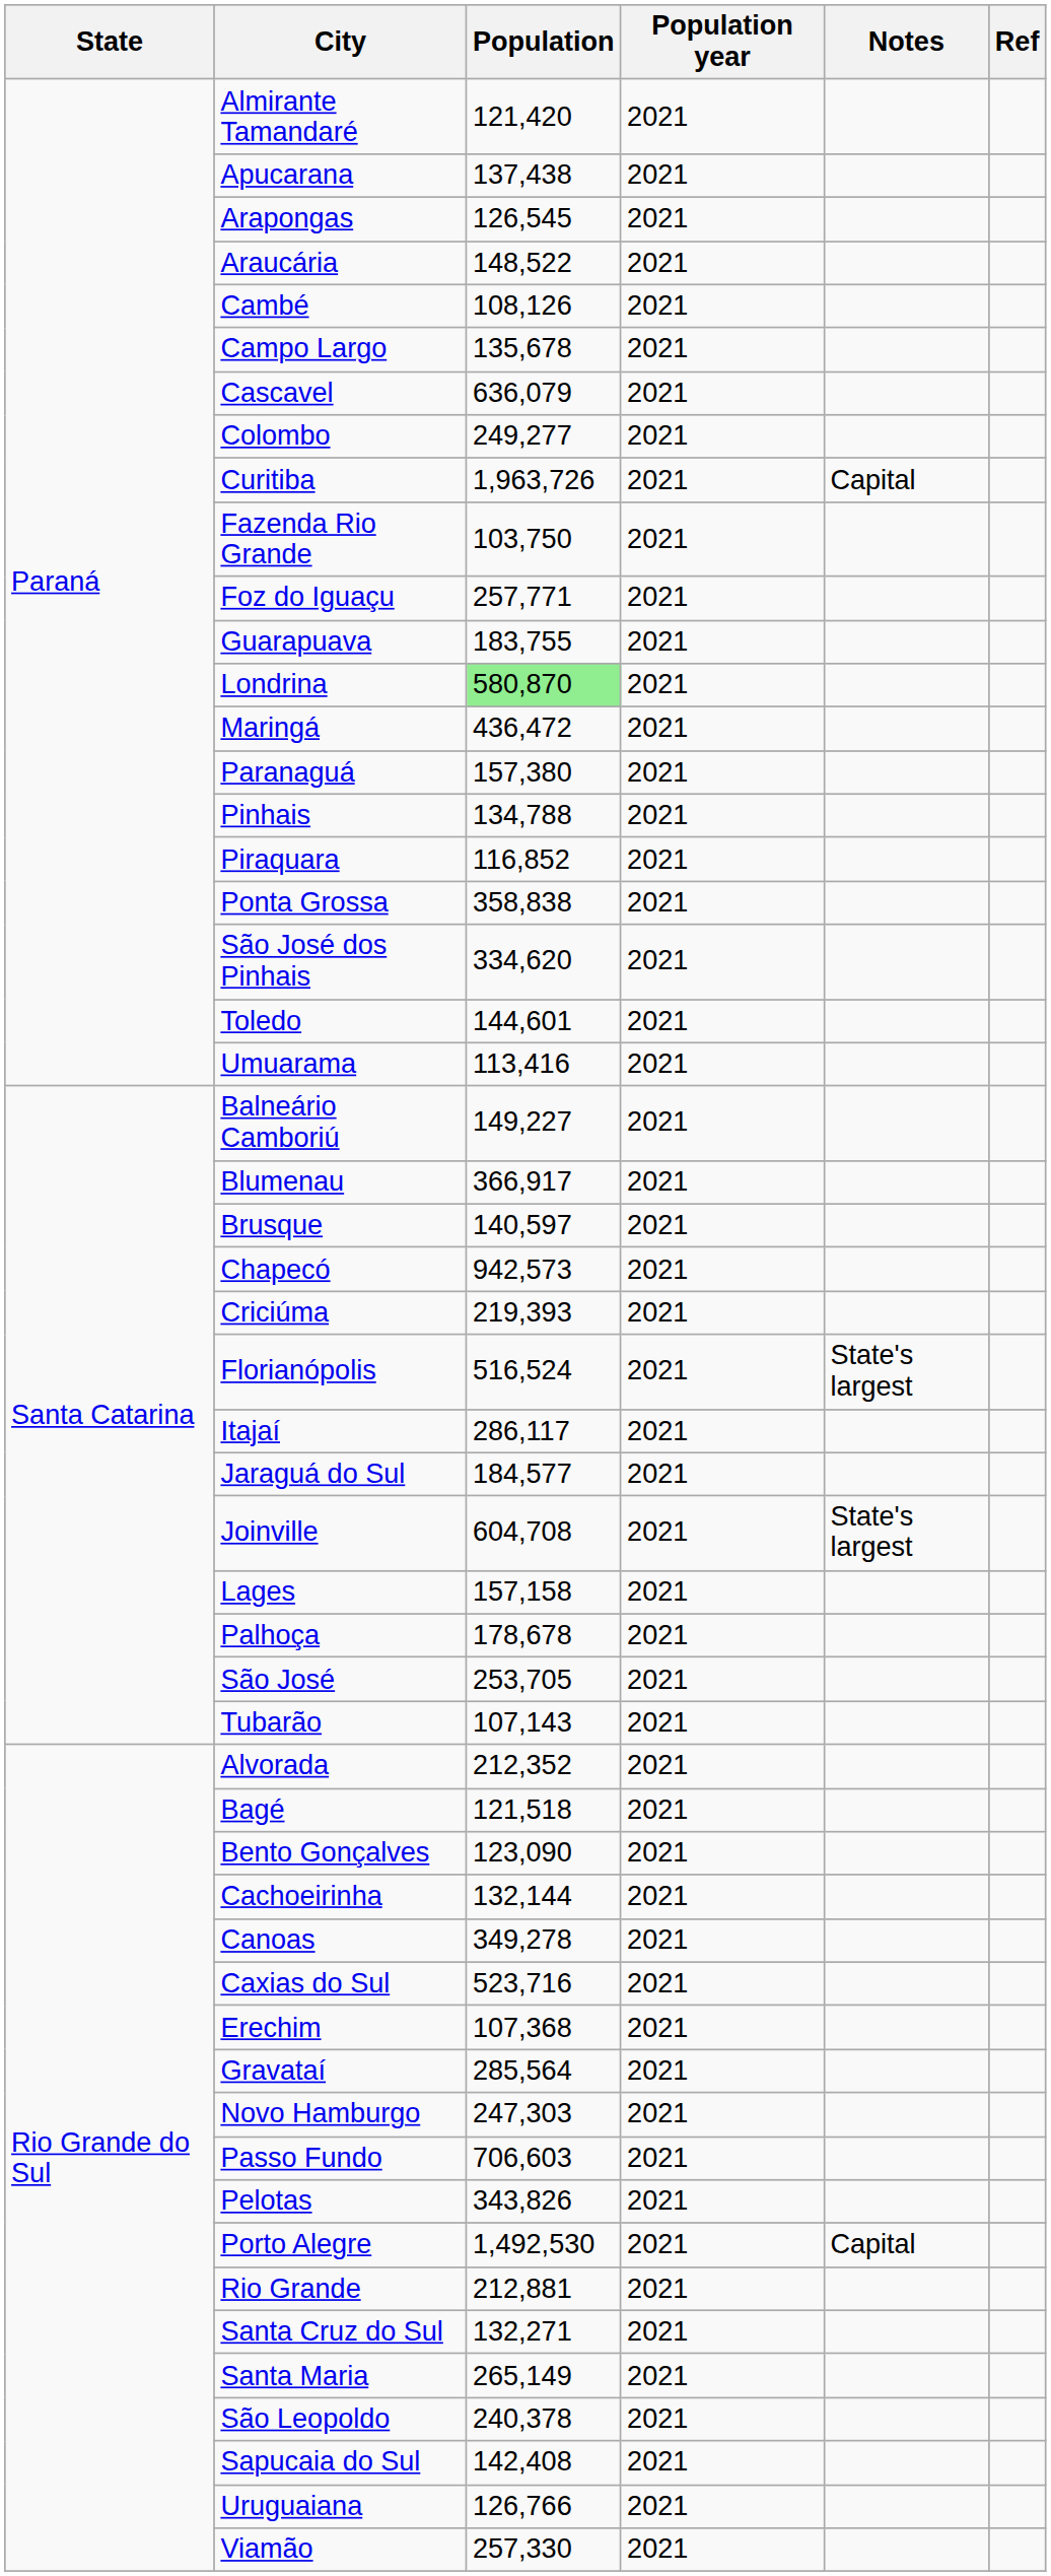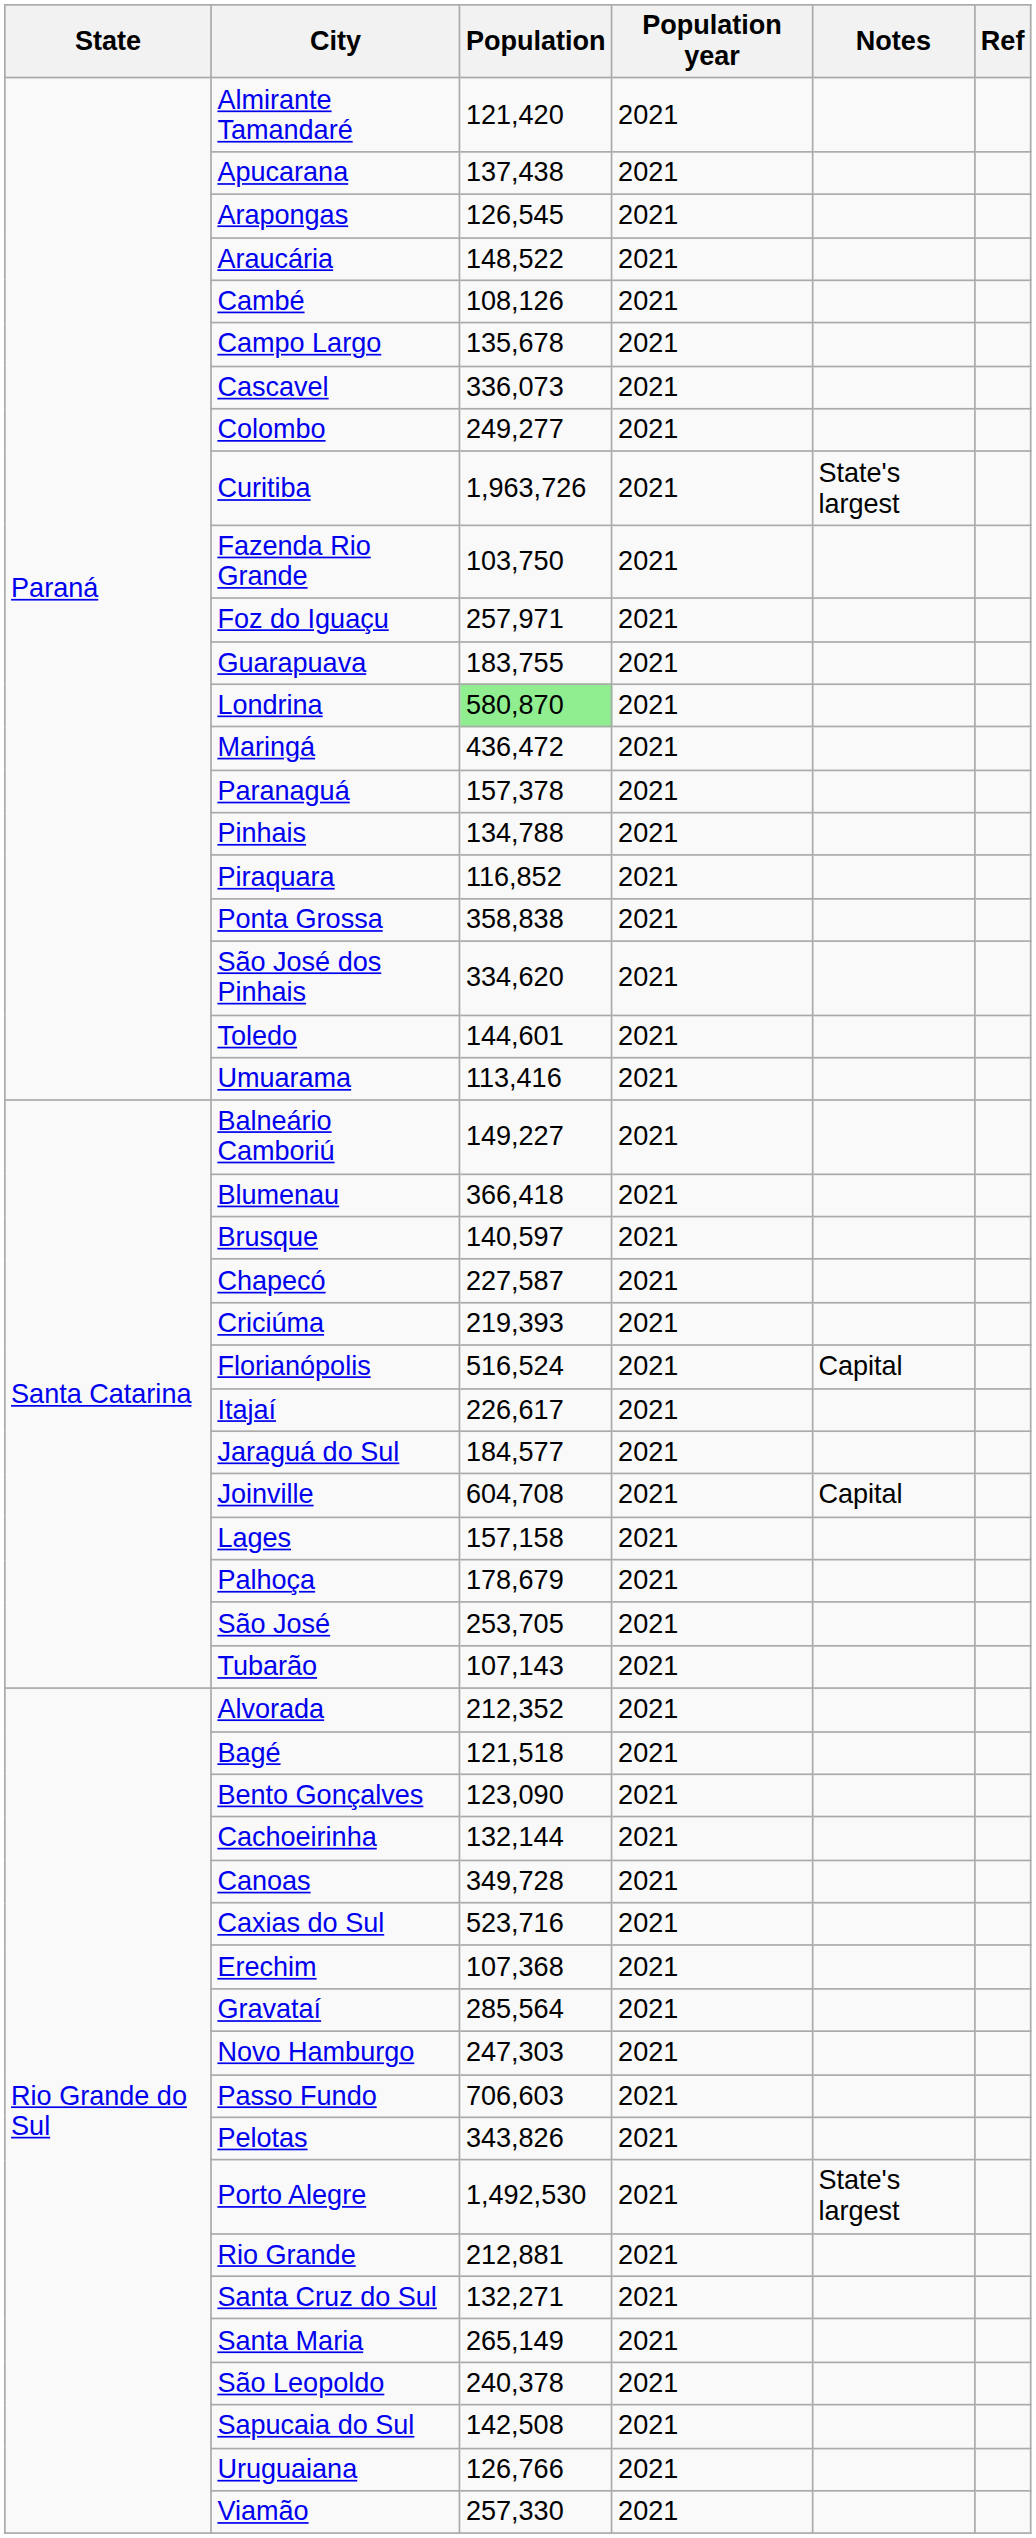Cascavel | Population: 636,079 -> 336,073
Curitiba | Notes: Capital -> State's largest
Foz do Iguaçu | Population: 257,771 -> 257,971
Paranaguá | Population: 157,380 -> 157,378
Blumenau | Population: 366,917 -> 366,418
Chapecó | Population: 942,573 -> 227,587
Florianópolis | Notes: State's largest -> Capital
Itajaí | Population: 286,117 -> 226,617
Joinville | Notes: State's largest -> Capital
Palhoça | Population: 178,678 -> 178,679
Canoas | Population: 349,278 -> 349,728
Porto Alegre | Notes: Capital -> State's largest
Sapucaia do Sul | Population: 142,408 -> 142,508
